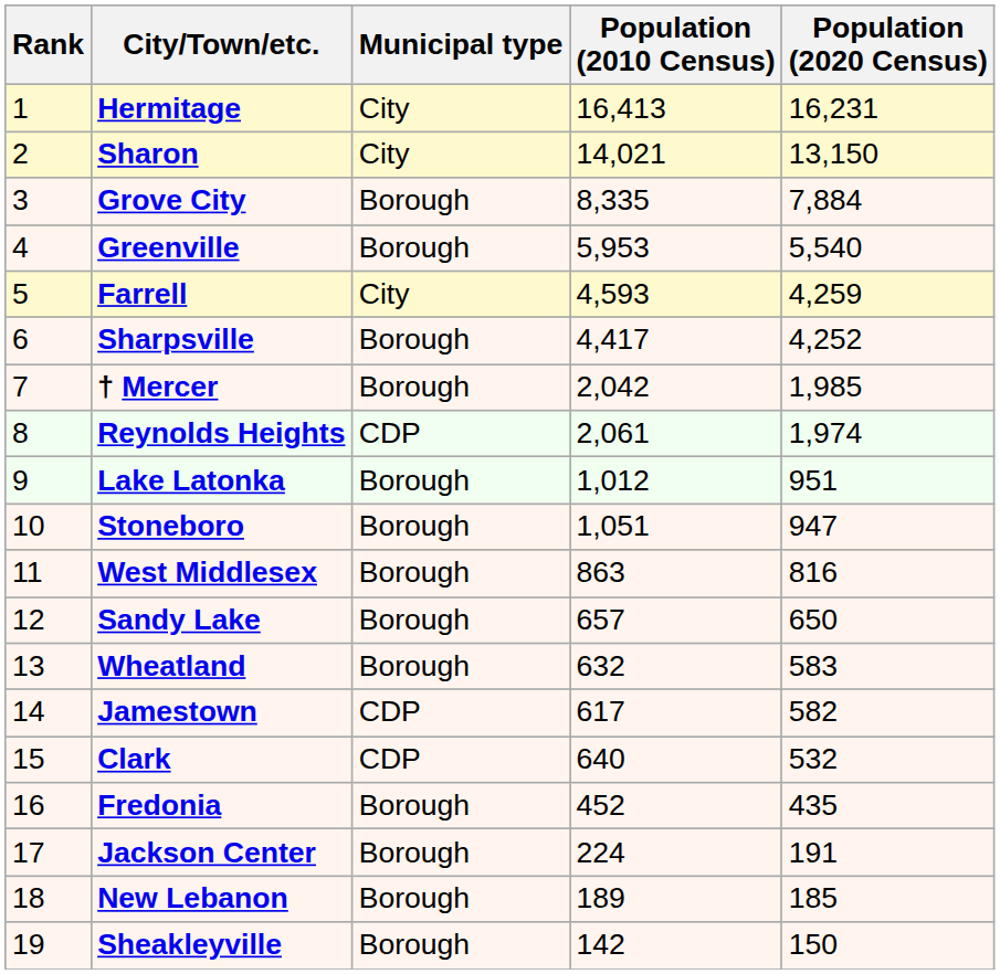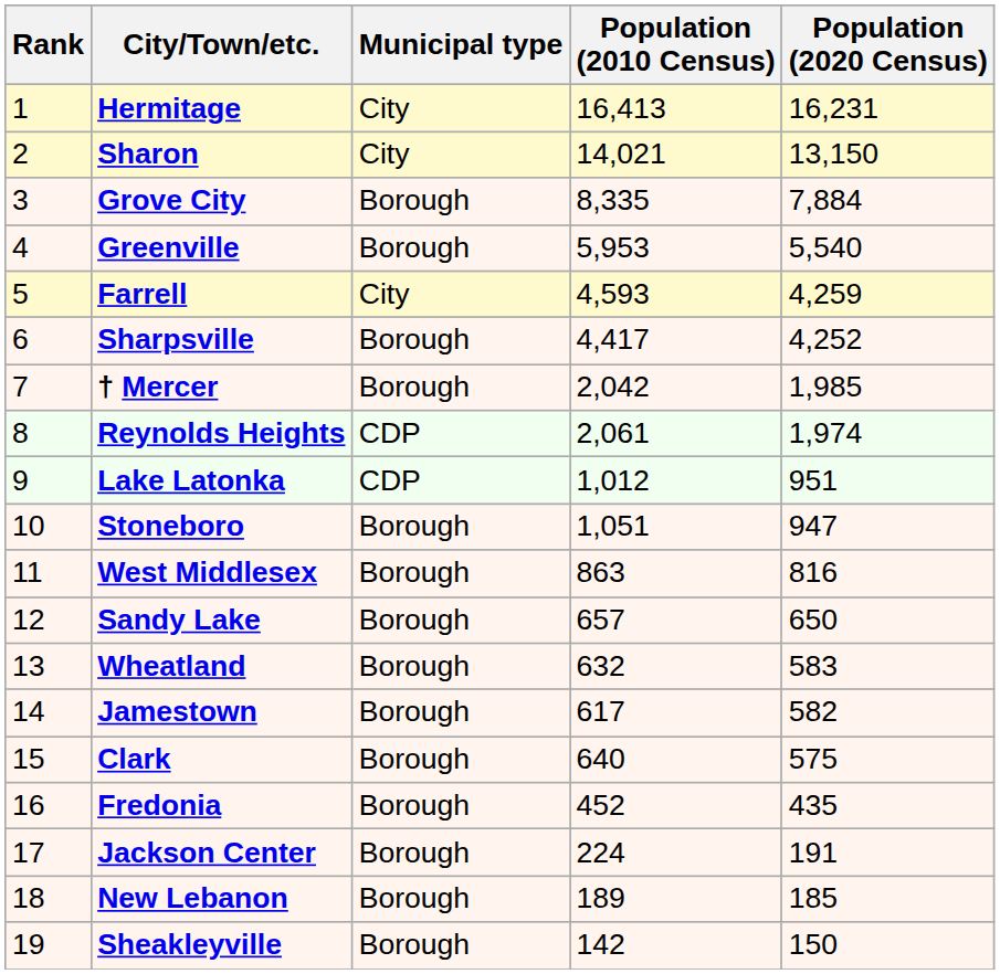Lake Latonka | Municipal type: Borough -> CDP
Jamestown | Municipal type: CDP -> Borough
Clark | Municipal type: CDP -> Borough
Clark | Population (2020 Census): 532 -> 575
